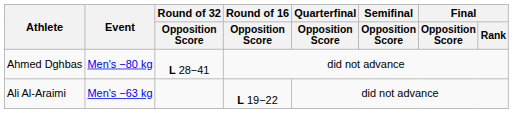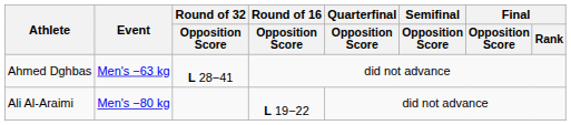Ahmed Dghbas | Event: Men's −80 kg -> Men's −63 kg
Ali Al-Araimi | Event: Men's −63 kg -> Men's −80 kg
